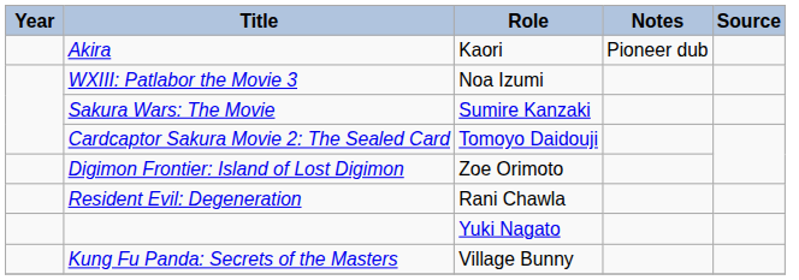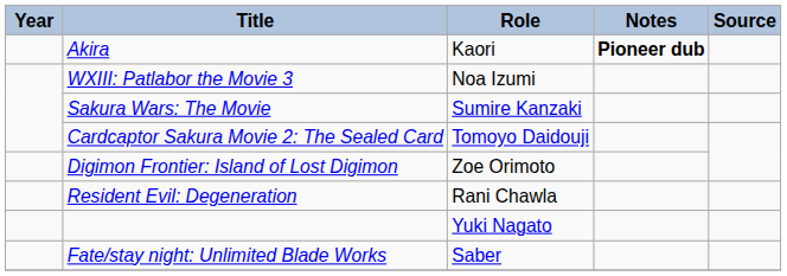Akira | Notes: normal -> bold
- row: Kung Fu Panda: Secrets of the Masters | Village Bunny
+ row: Fate/stay night: Unlimited Blade Works | Saber
